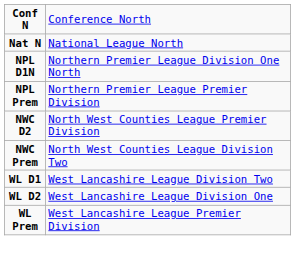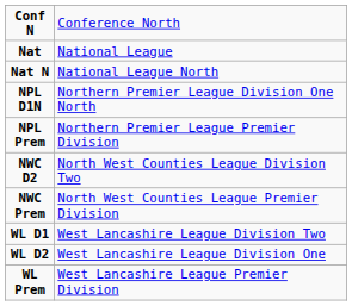+ row: Nat | National League
NWC D2 | column 2: North West Counties League Premier Division -> North West Counties League Division Two
NWC Prem | column 2: North West Counties League Division Two -> North West Counties League Premier Division
